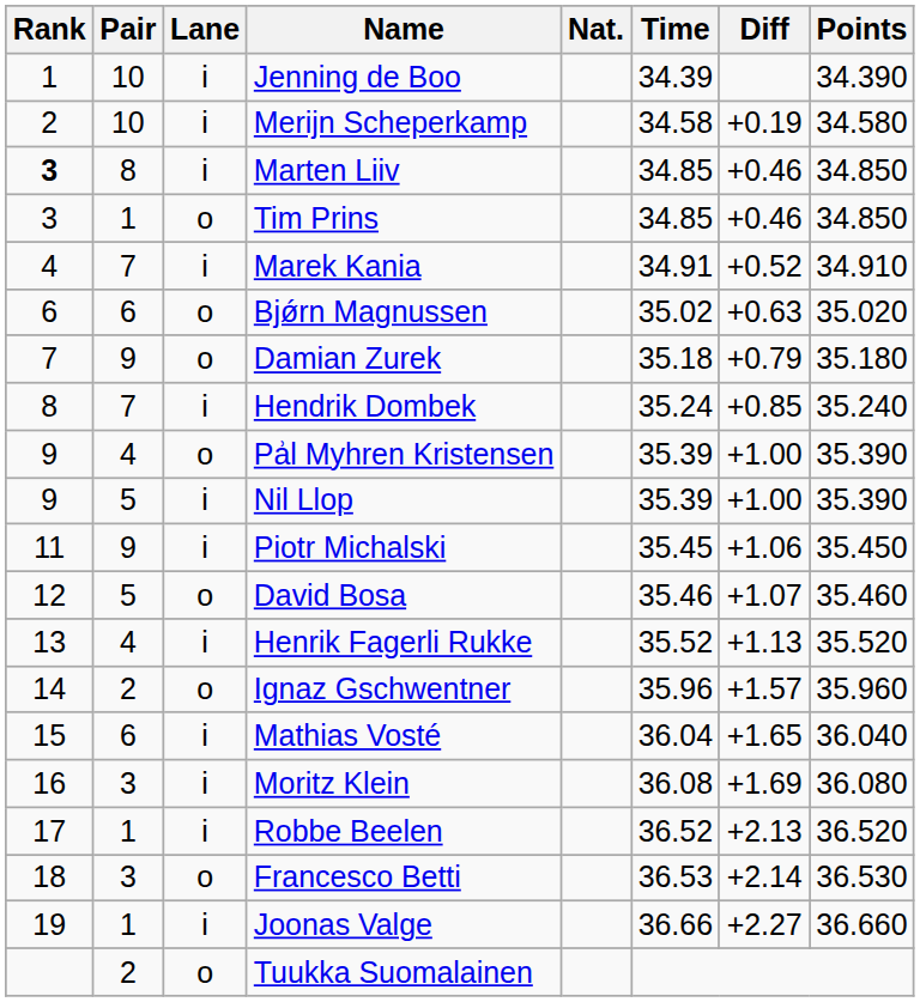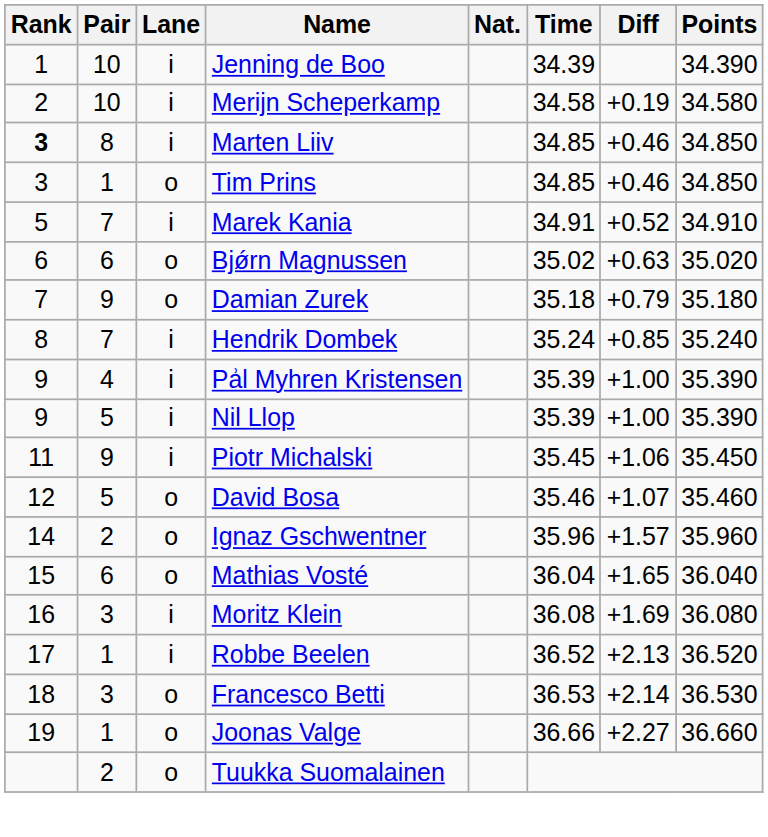Marek Kania | Rank: 4 -> 5
Pẚl Myhren Kristensen | Lane: o -> i
- row: 13 | 4 | i | Henrik Fagerli Rukke | 35.52 | +1.13 | 35.520
Mathias Vosté | Lane: i -> o
Joonas Valge | Lane: i -> o
